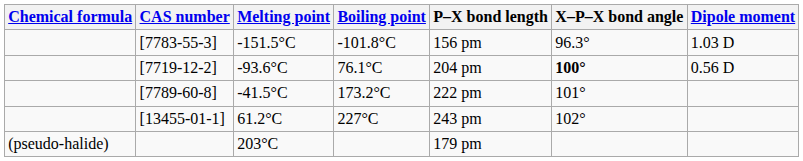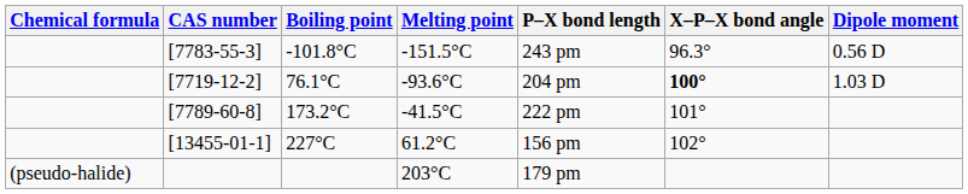columns swapped: Melting point <-> Boiling point
[7783-55-3] | P–X bond length: 156 pm -> 243 pm
[7783-55-3] | Dipole moment: 1.03 D -> 0.56 D
[7719-12-2] | Dipole moment: 0.56 D -> 1.03 D
[13455-01-1] | P–X bond length: 243 pm -> 156 pm
